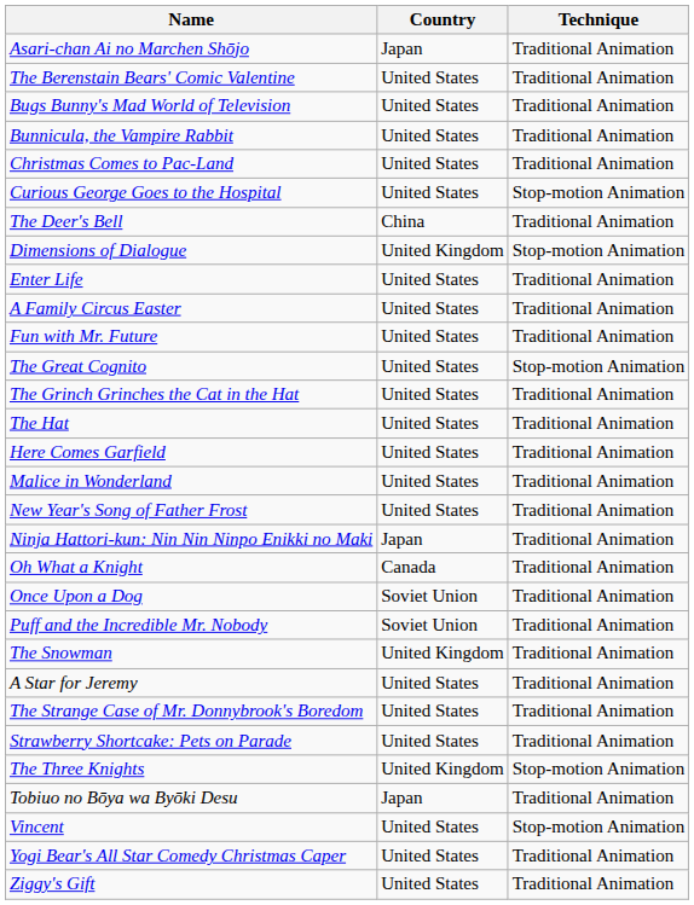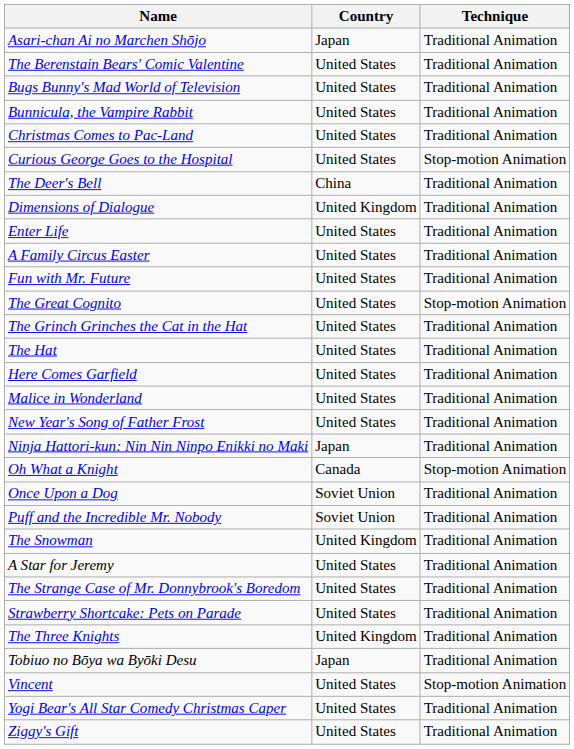Dimensions of Dialogue | Technique: Stop-motion Animation -> Traditional Animation
Oh What a Knight | Technique: Traditional Animation -> Stop-motion Animation
The Three Knights | Technique: Stop-motion Animation -> Traditional Animation
